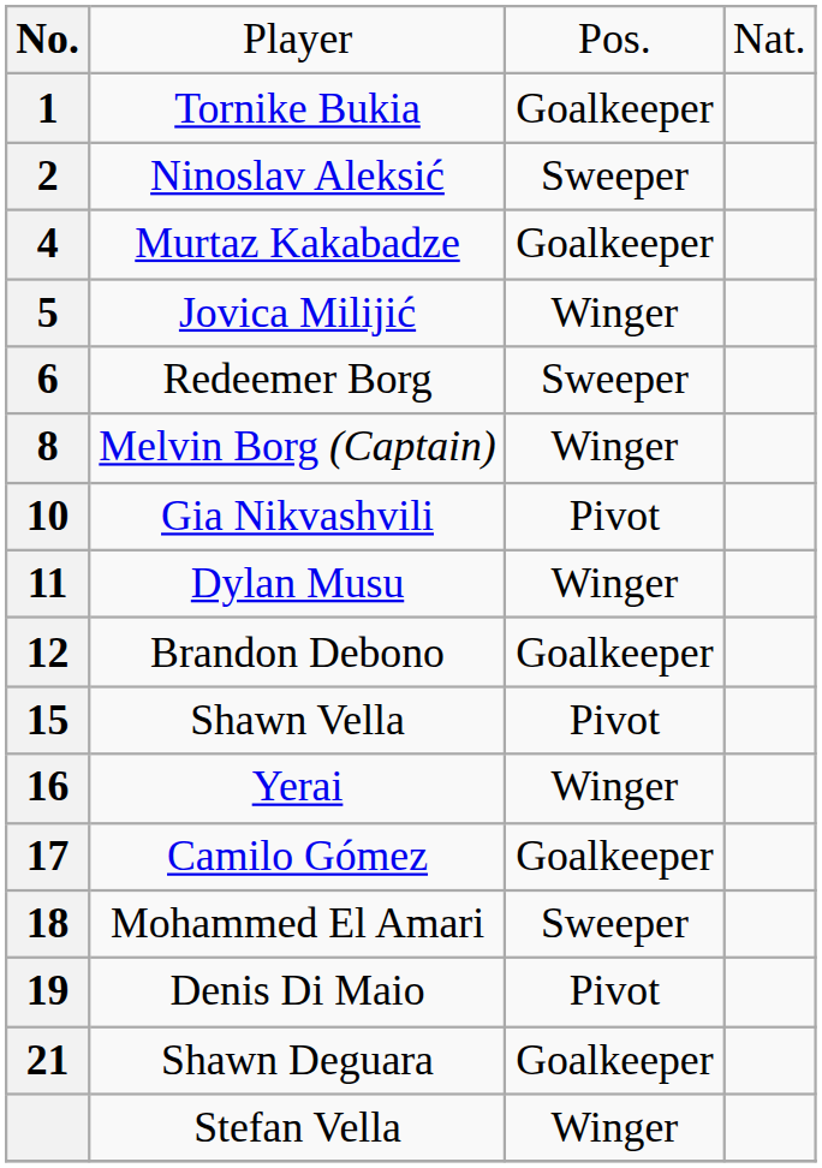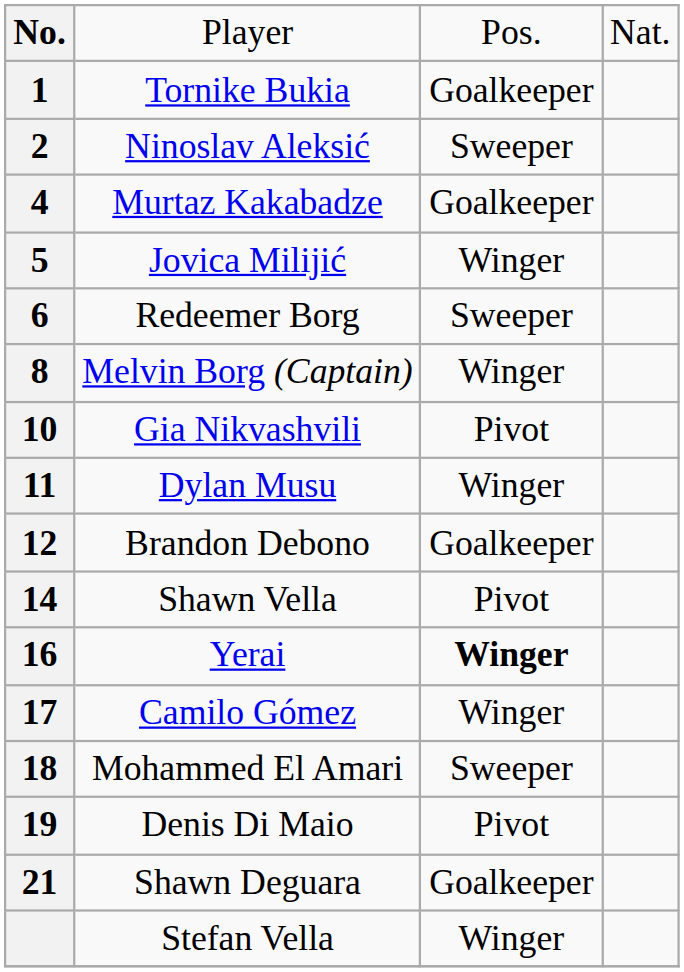Shawn Vella | column 1: 15 -> 14
Yerai | column 3: normal -> bold
Camilo Gómez | column 3: Goalkeeper -> Winger
